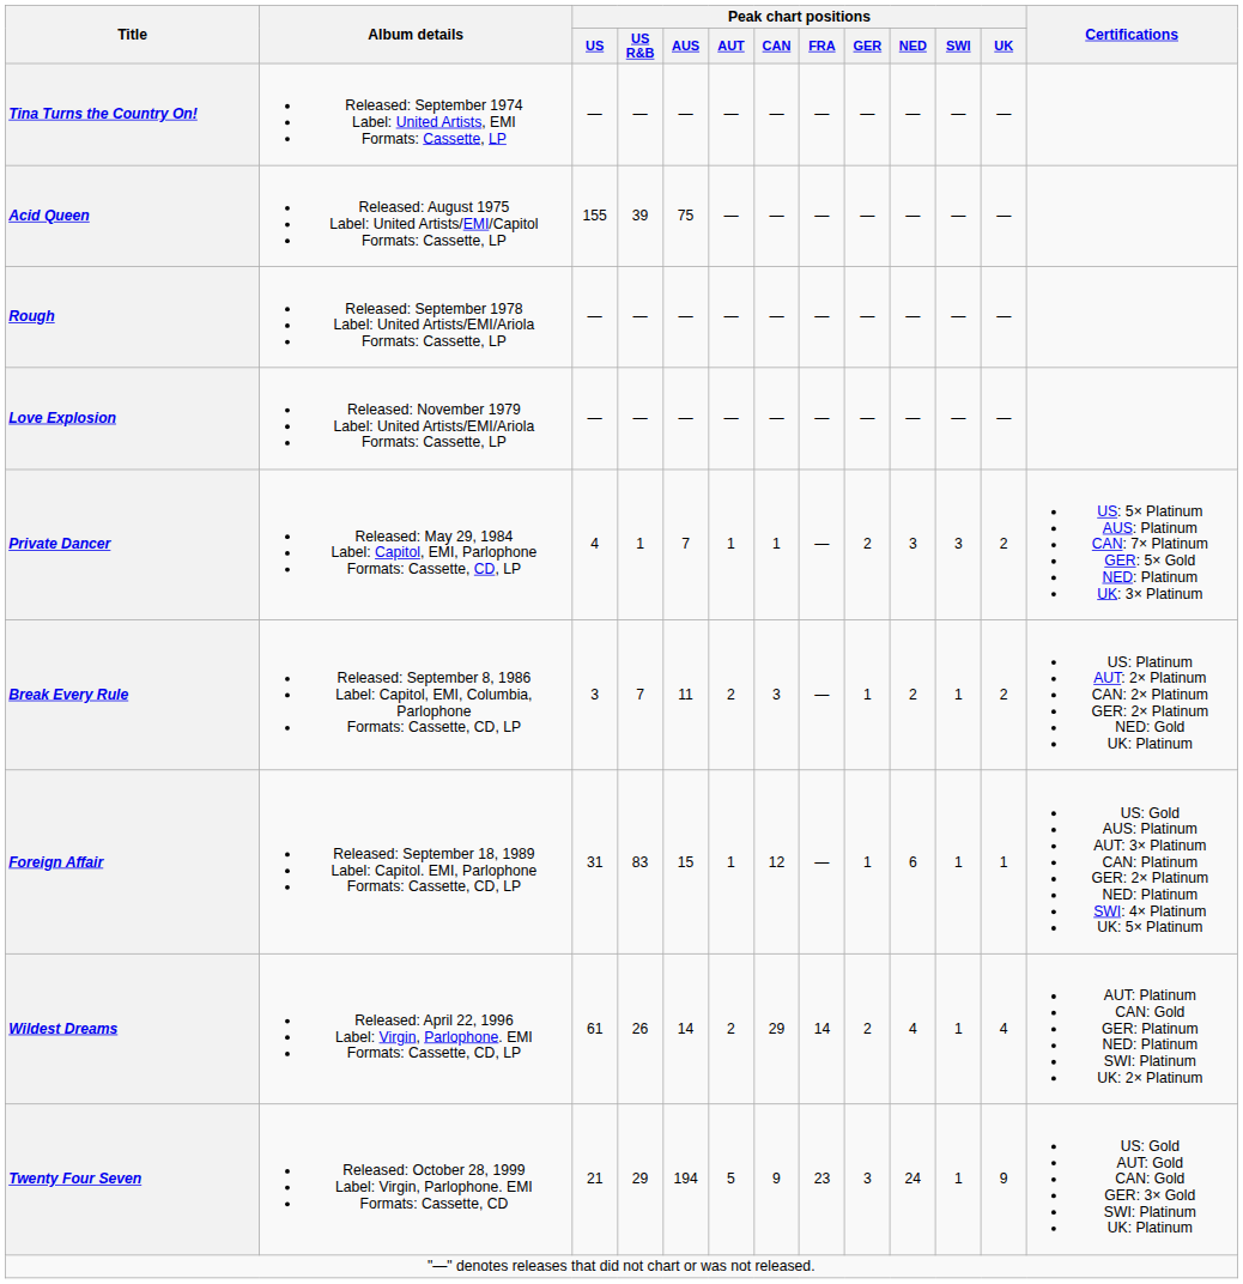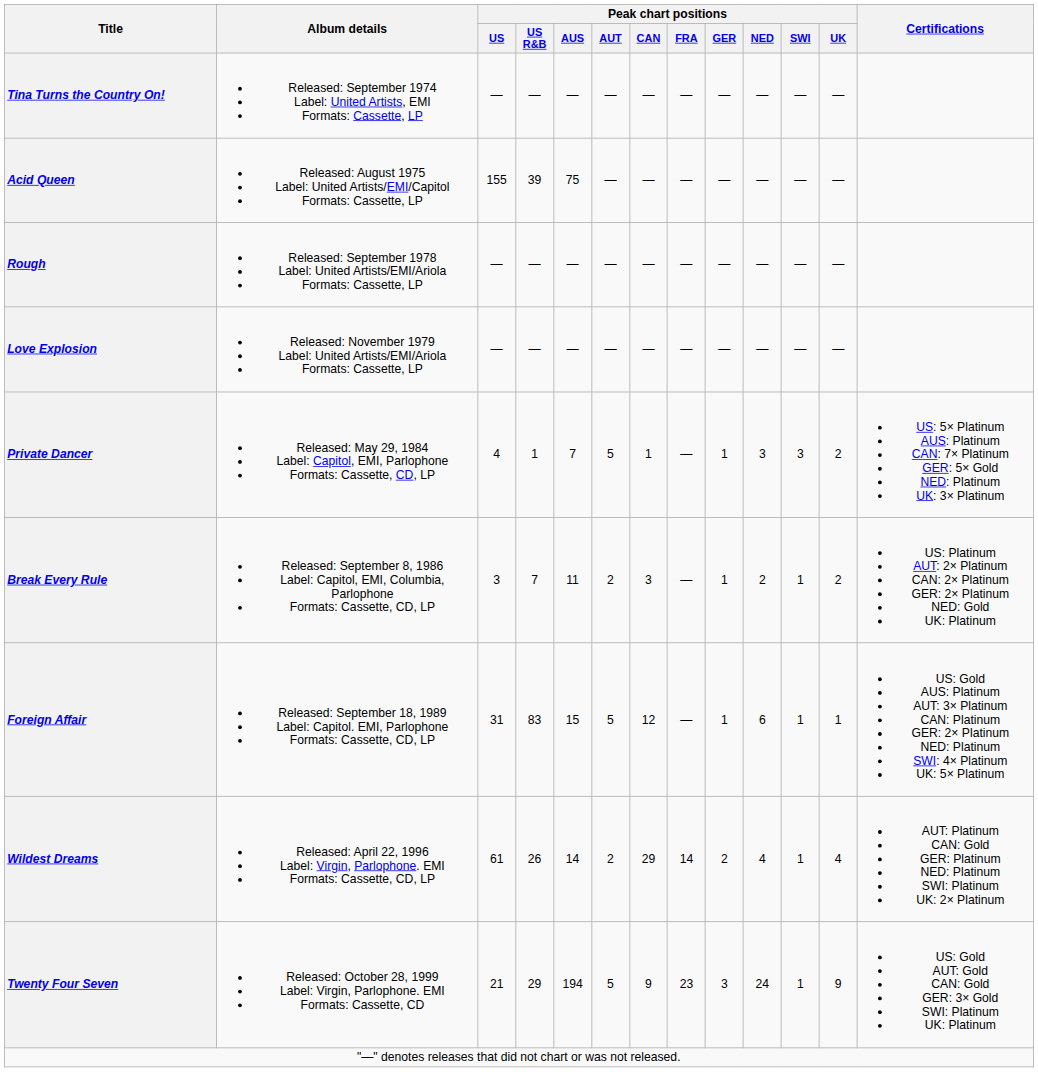Private Dancer | Peak chart positions / AUT: 1 -> 5
Private Dancer | Peak chart positions / GER: 2 -> 1
Foreign Affair | Peak chart positions / AUT: 1 -> 5
